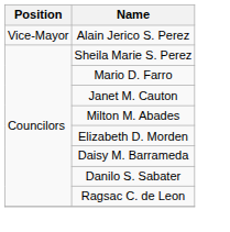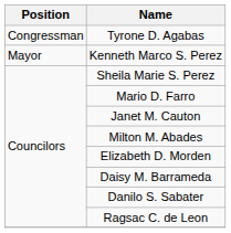+ row: Congressman | Tyrone D. Agabas
+ row: Mayor | Kenneth Marco S. Perez
- row: Vice-Mayor | Alain Jerico S. Perez
